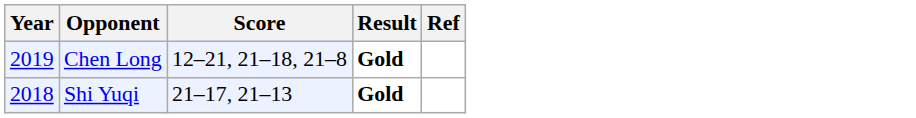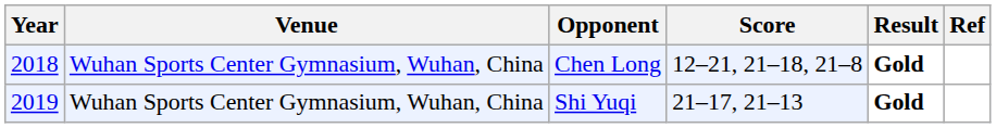+ column: Venue | Wuhan Sports Center Gymnasium, Wuhan, China | Wuhan Sports Center Gymnasium, Wuhan, China
Chen Long | Year: 2019 -> 2018
Shi Yuqi | Year: 2018 -> 2019
